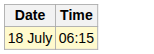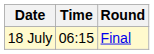+ column: Round | Final
